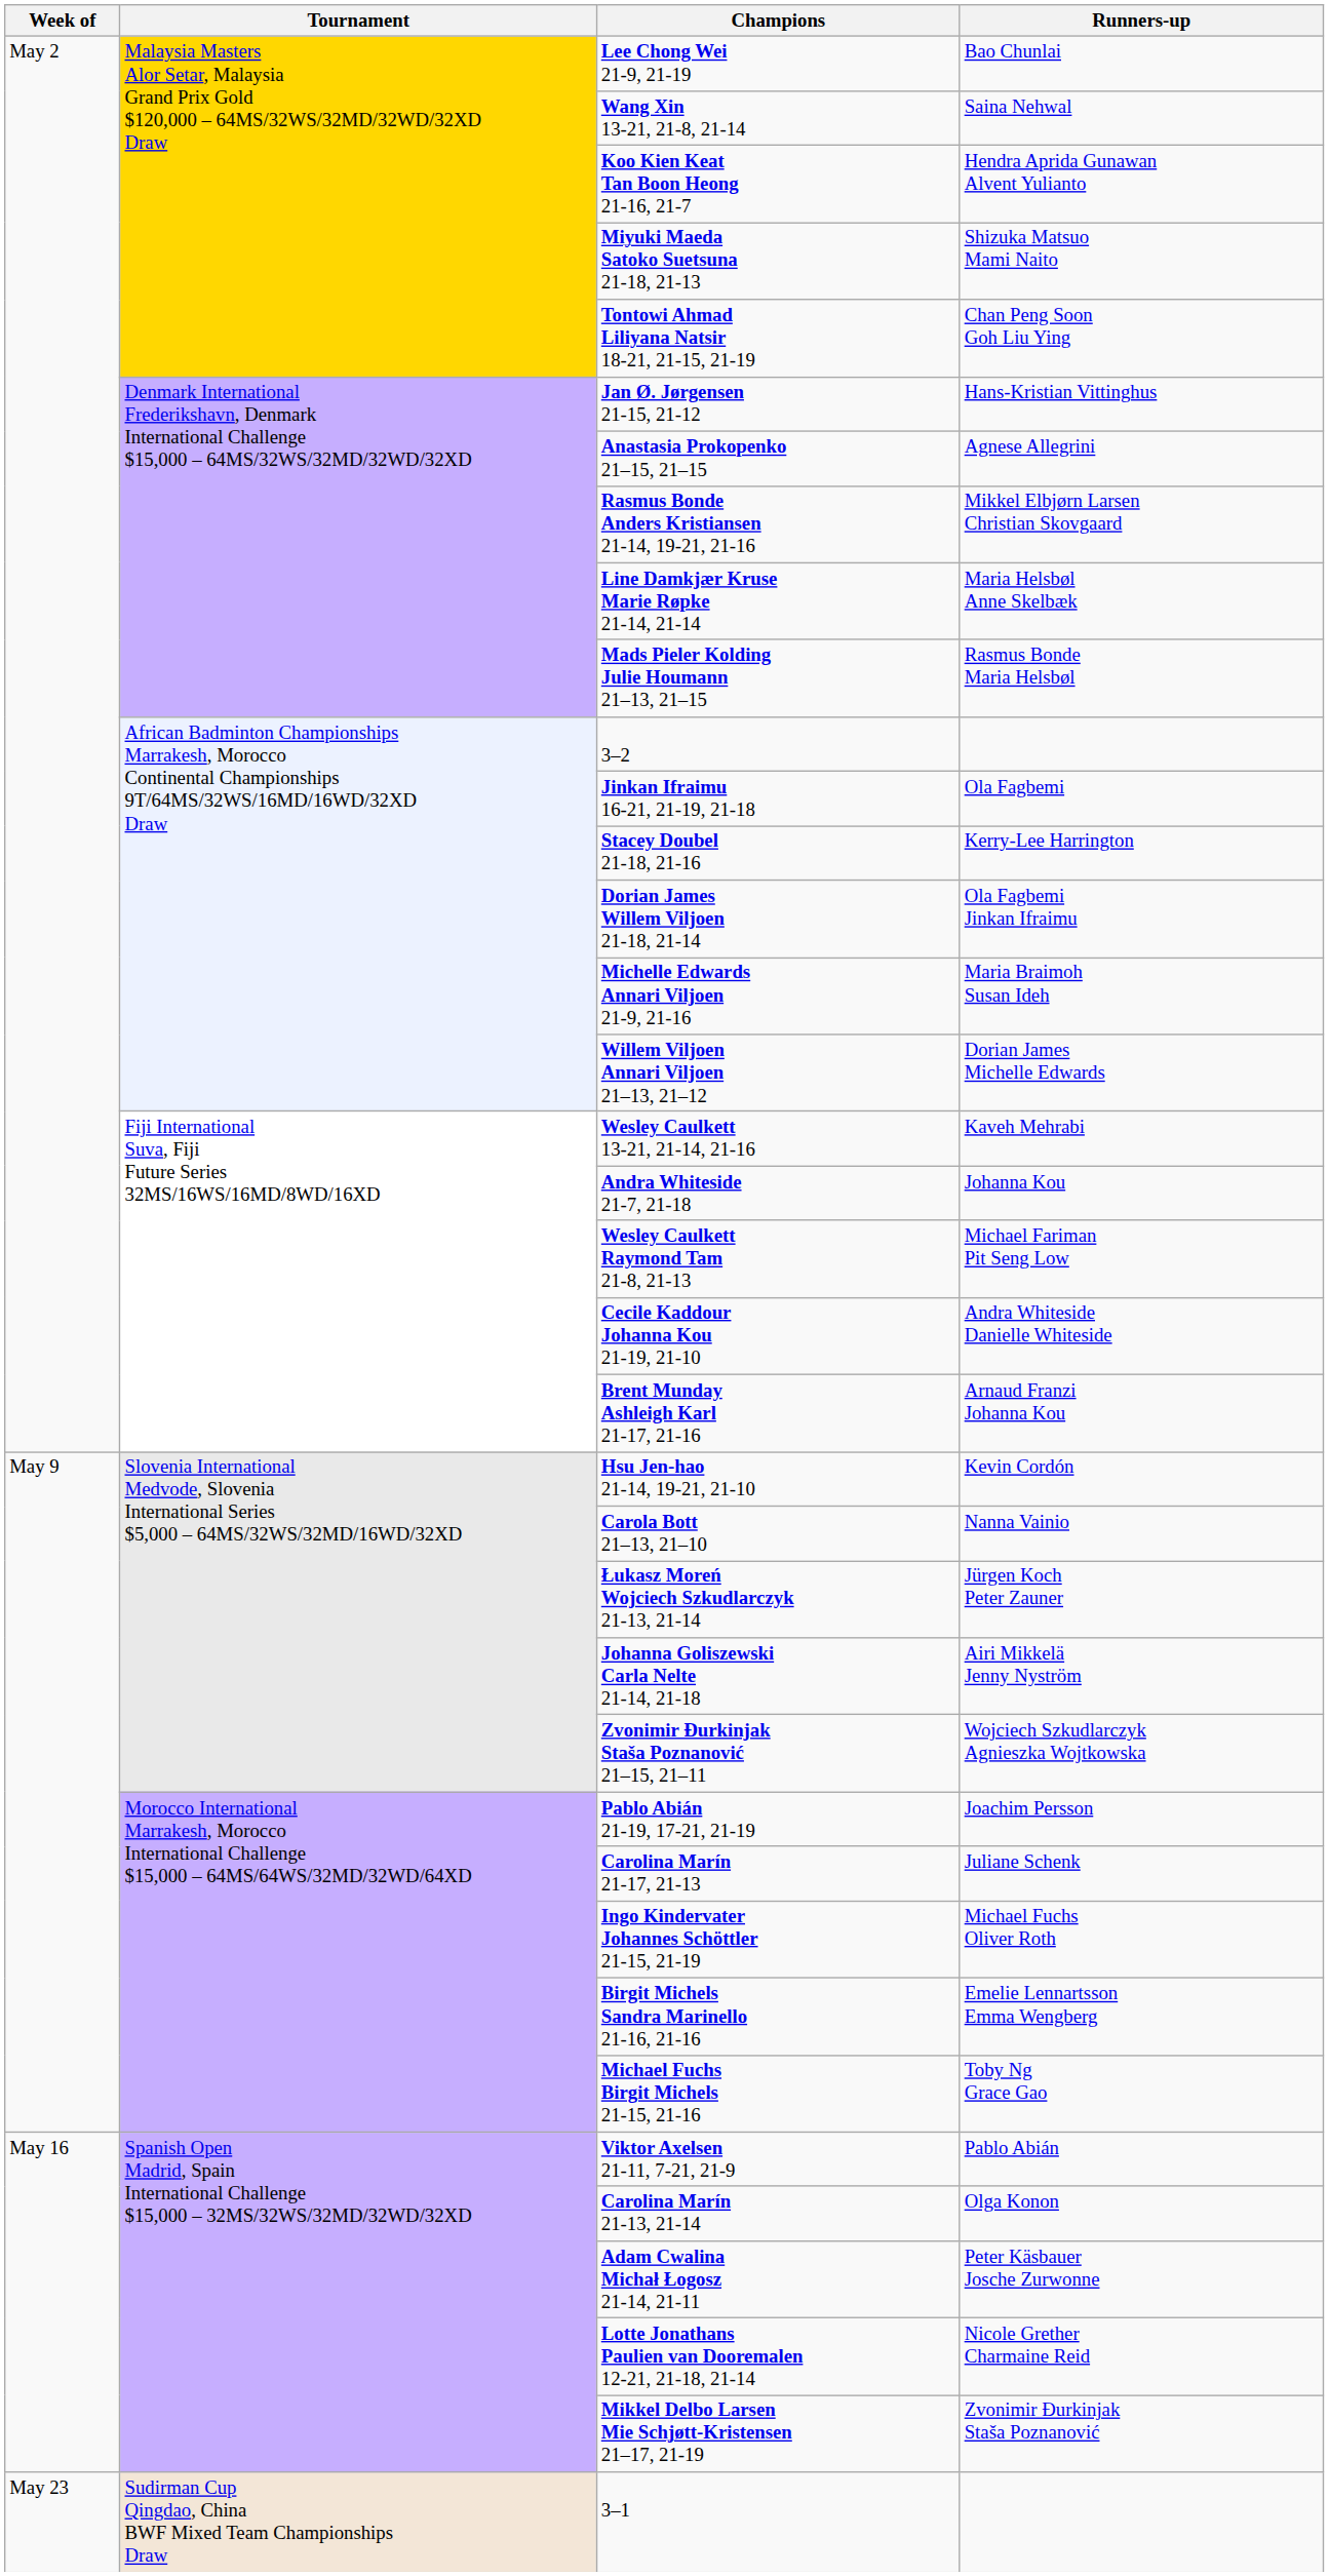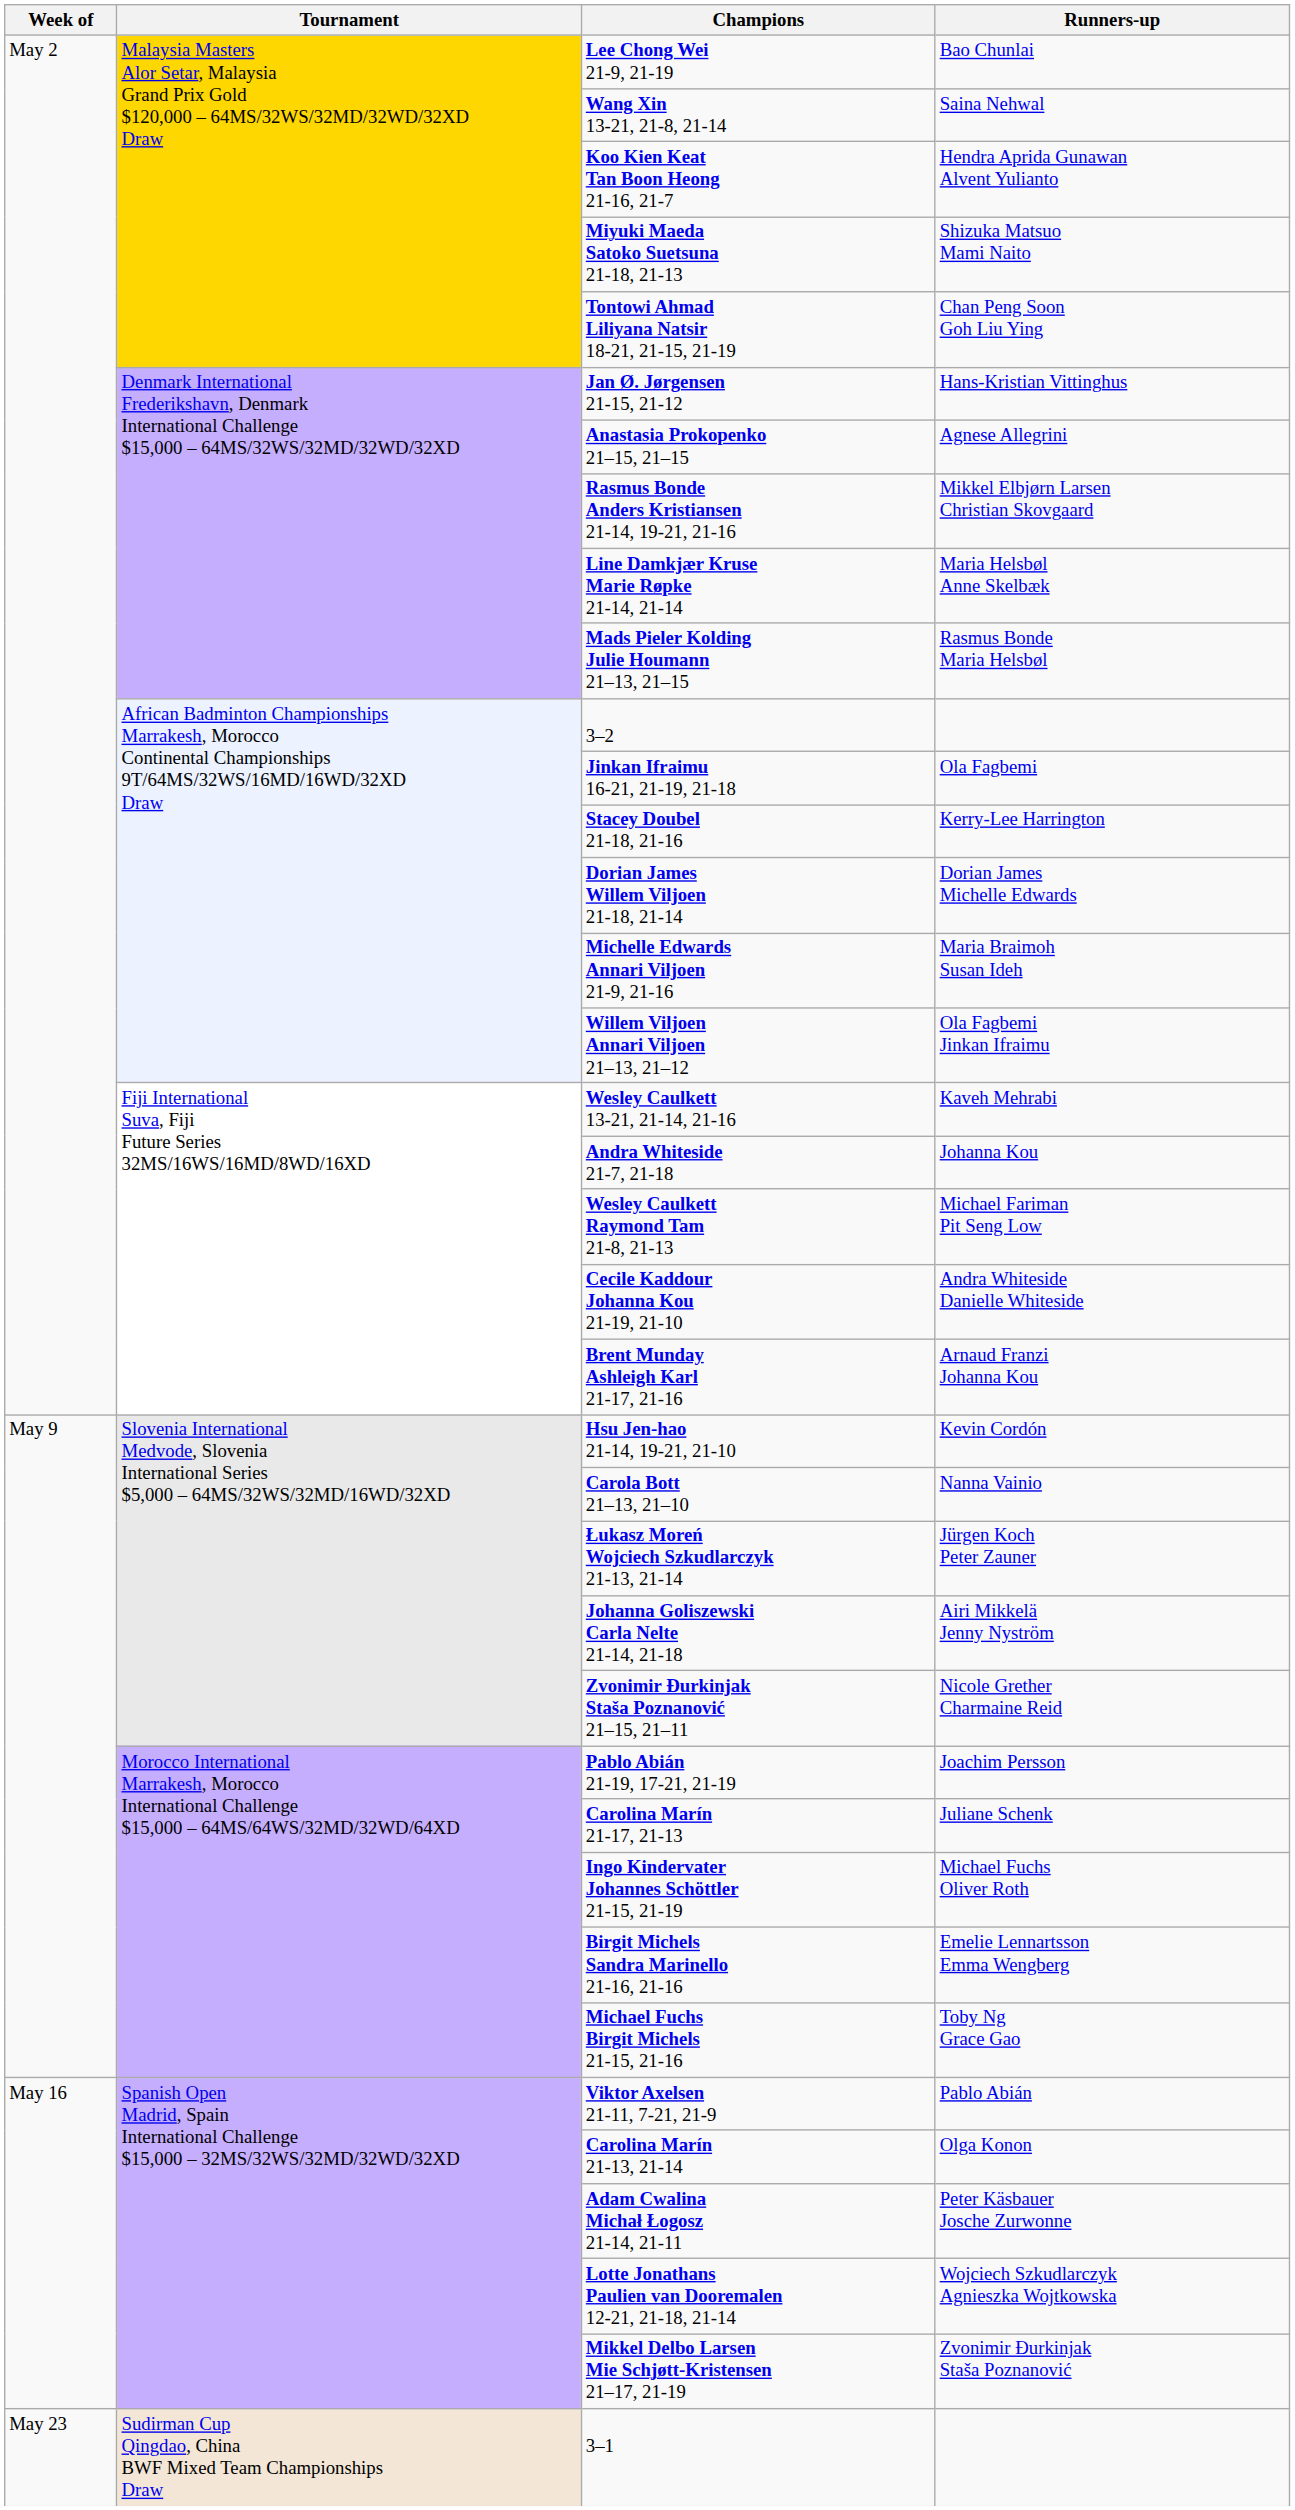Dorian James Willem Viljoen 21-18, 21-14 | Runners-up: Ola Fagbemi Jinkan Ifraimu -> Dorian James Michelle Edwards
Willem Viljoen Annari Viljoen 21–13, 21–12 | Runners-up: Dorian James Michelle Edwards -> Ola Fagbemi Jinkan Ifraimu
Zvonimir Đurkinjak Staša Poznanović 21–15, 21–11 | Runners-up: Wojciech Szkudlarczyk Agnieszka Wojtkowska -> Nicole Grether Charmaine Reid
Lotte Jonathans Paulien van Dooremalen 12-21, 21-18, 21-14 | Runners-up: Nicole Grether Charmaine Reid -> Wojciech Szkudlarczyk Agnieszka Wojtkowska
